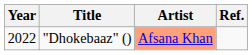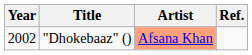"Dhokebaaz" () | Year: 2022 -> 2002
